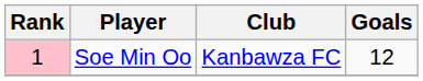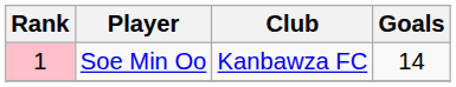Soe Min Oo | Goals: 12 -> 14
